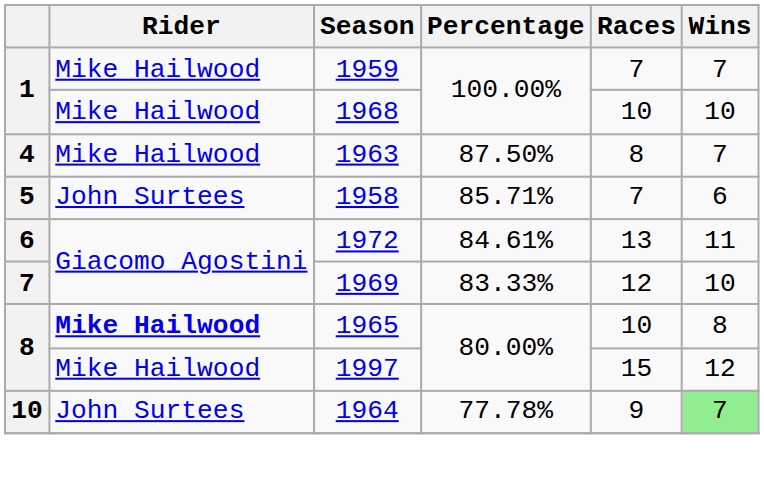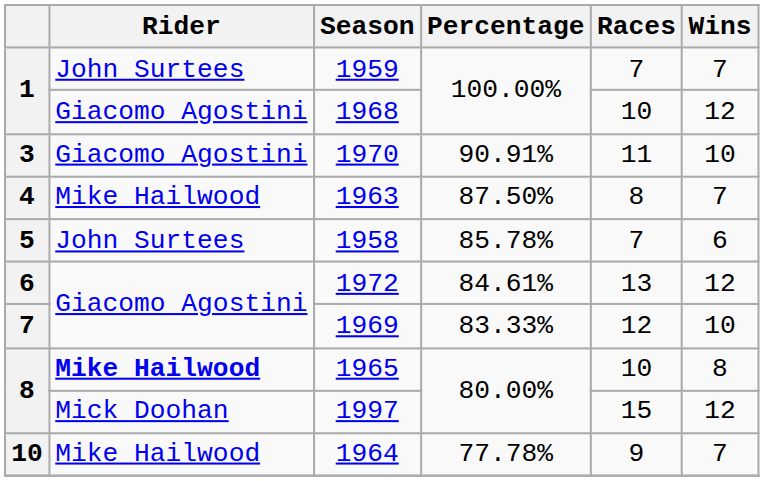1959 | Rider: Mike Hailwood -> John Surtees
1968 | Rider: Mike Hailwood -> Giacomo Agostini
1968 | Wins: 10 -> 12
+ row: 3 | Giacomo Agostini | 1970 | 90.91% | 11 | 10
1958 | Percentage: 85.71% -> 85.78%
1972 | Wins: 11 -> 12
1997 | Rider: Mike Hailwood -> Mick Doohan
1964 | Rider: John Surtees -> Mike Hailwood
1964 | Wins: lightgreen background -> no background
